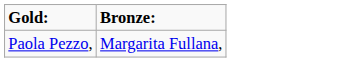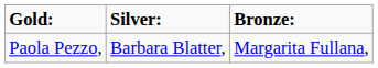+ column: Silver: | Barbara Blatter,
